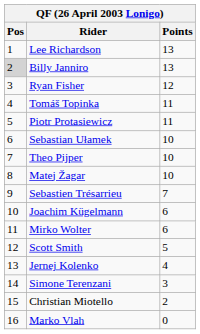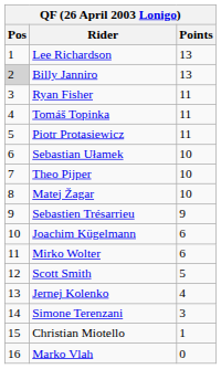Ryan Fisher | Points: 12 -> 11
Sebastien Trésarrieu | Points: 7 -> 9
Christian Miotello | Points: 2 -> 1
